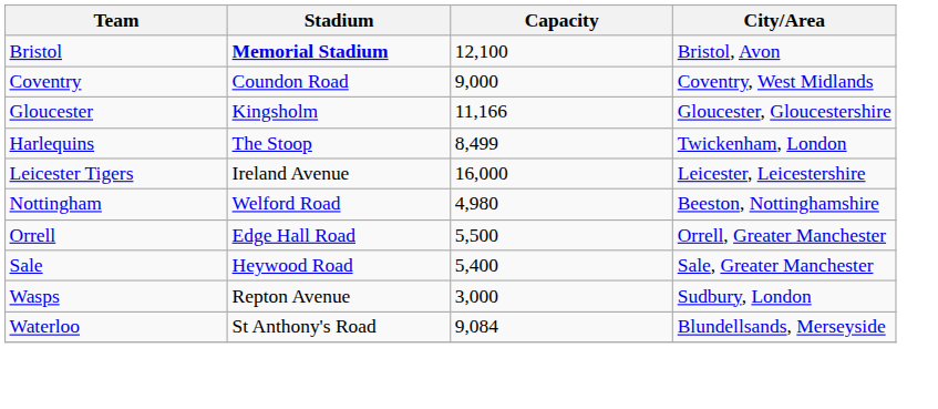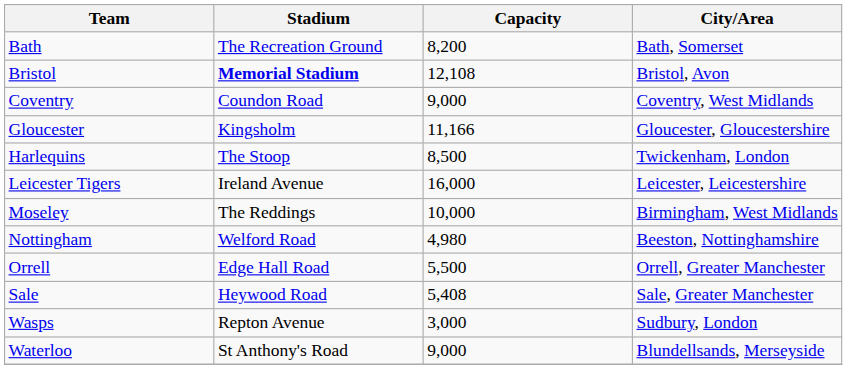+ row: Bath | The Recreation Ground | 8,200 | Bath, Somerset
Bristol | Capacity: 12,100 -> 12,108
Harlequins | Capacity: 8,499 -> 8,500
+ row: Moseley | The Reddings | 10,000 | Birmingham, West Midlands
Sale | Capacity: 5,400 -> 5,408
Waterloo | Capacity: 9,084 -> 9,000
